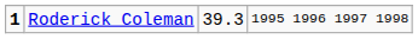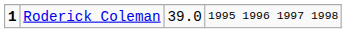Roderick Coleman | column 3: 39.3 -> 39.0
